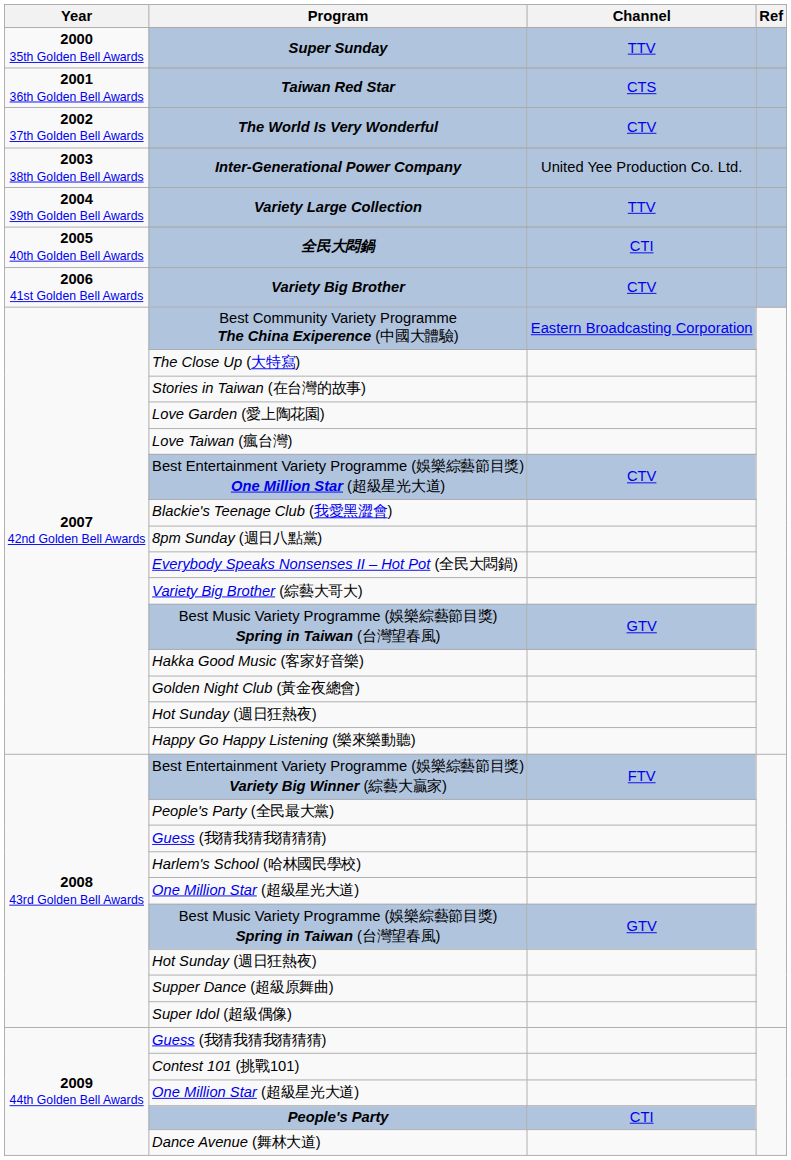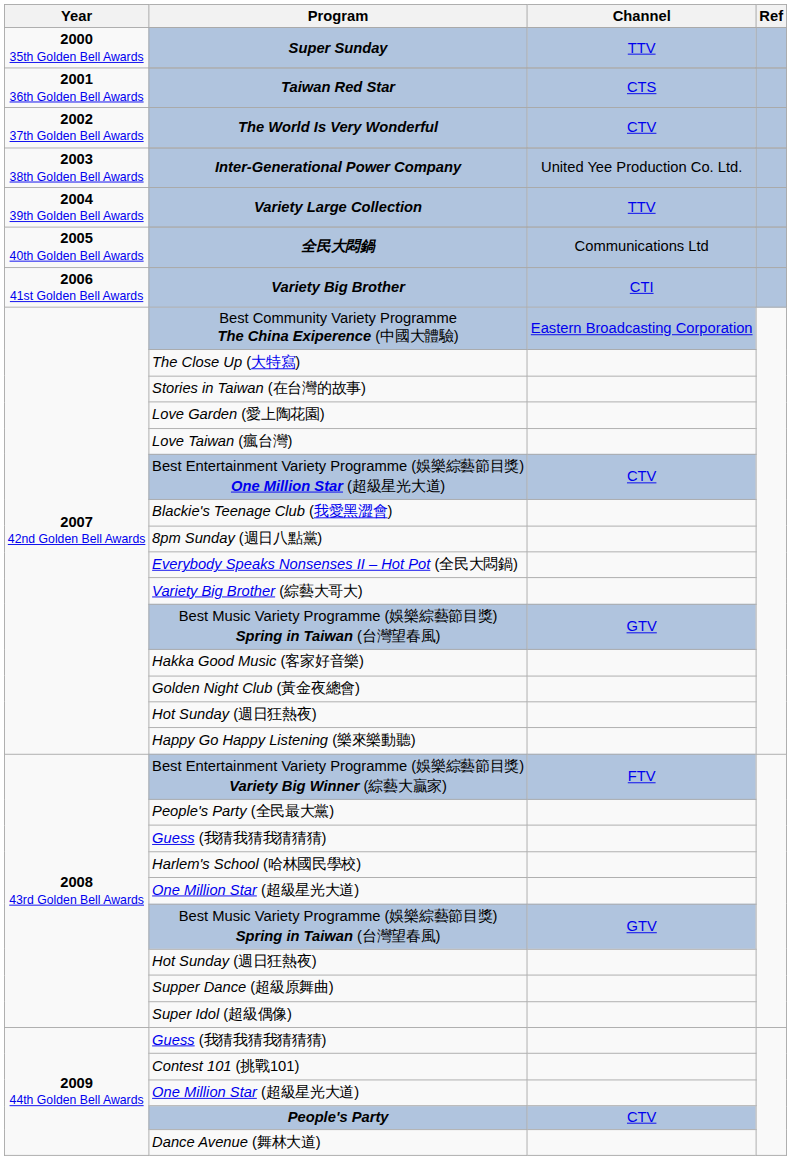全民大悶鍋 | Channel: CTI -> Communications Ltd
Variety Big Brother | Channel: CTV -> CTI
People's Party | Channel: CTI -> CTV
